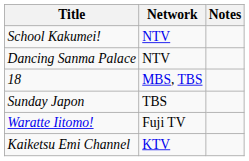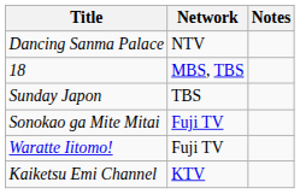- row: School Kakumei! | NTV
+ row: Sonokao ga Mite Mitai | Fuji TV
